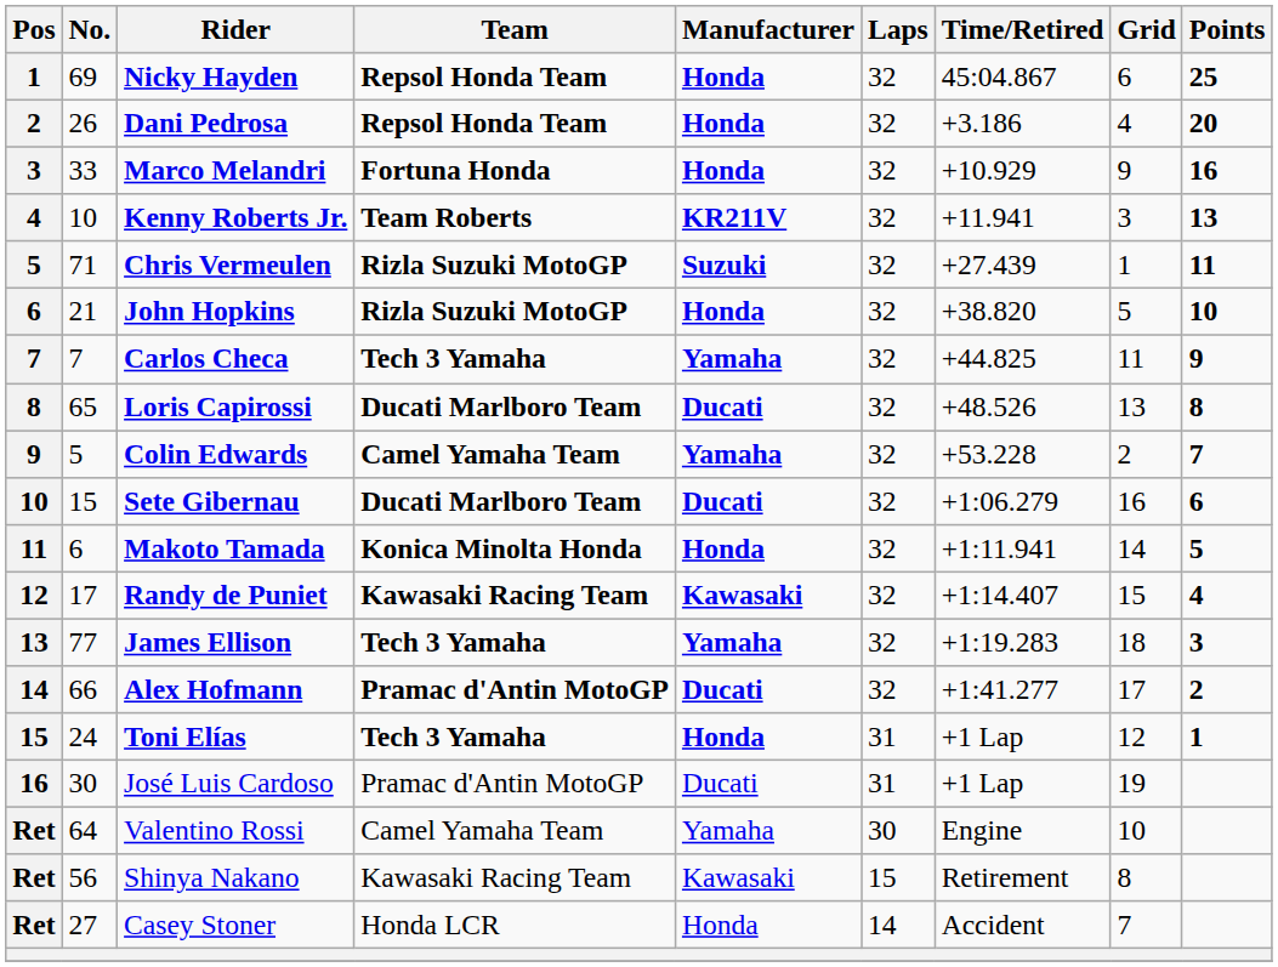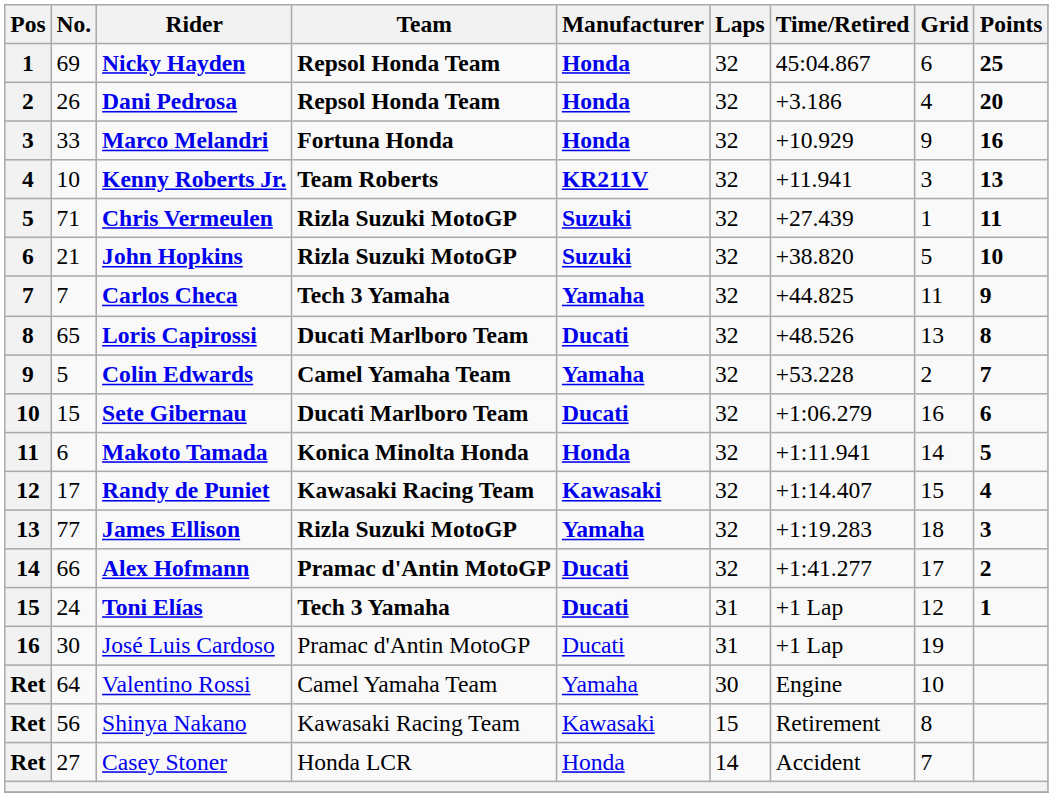John Hopkins | Manufacturer: Honda -> Suzuki
James Ellison | Team: Tech 3 Yamaha -> Rizla Suzuki MotoGP
Toni Elías | Manufacturer: Honda -> Ducati
